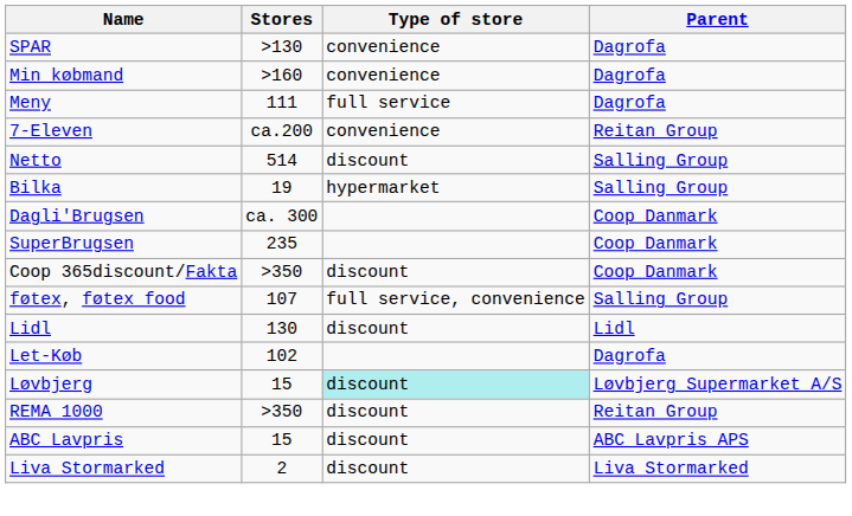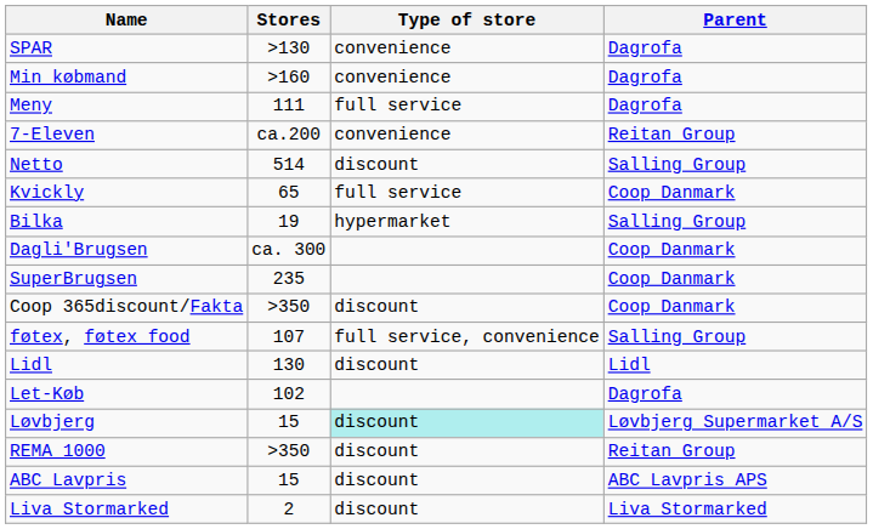+ row: Kvickly | 65 | full service | Coop Danmark
